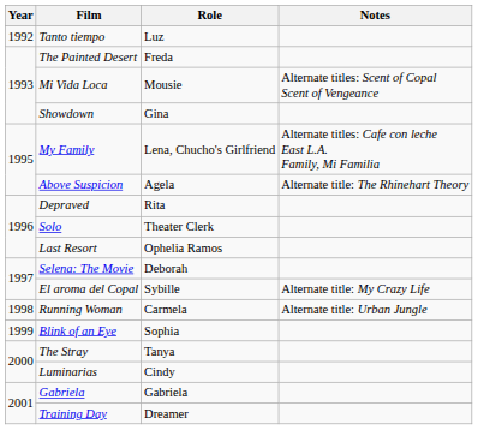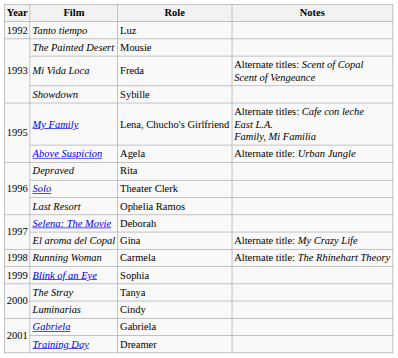The Painted Desert | Role: Freda -> Mousie
Mi Vida Loca | Role: Mousie -> Freda
Showdown | Role: Gina -> Sybille
Above Suspicion | Notes: Alternate title: The Rhinehart Theory -> Alternate title: Urban Jungle
El aroma del Copal | Role: Sybille -> Gina
Running Woman | Notes: Alternate title: Urban Jungle -> Alternate title: The Rhinehart Theory
